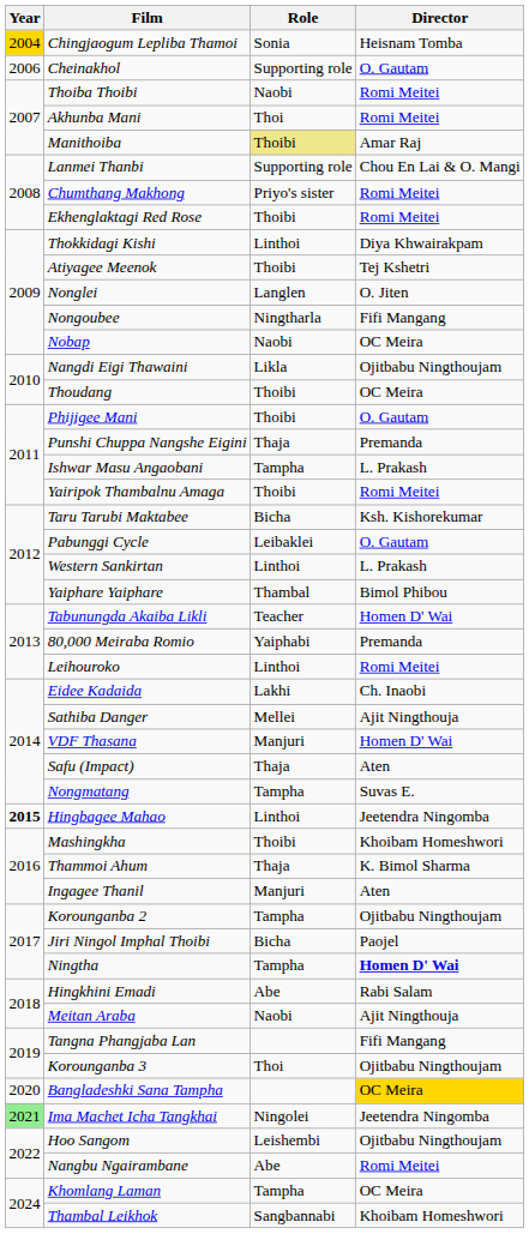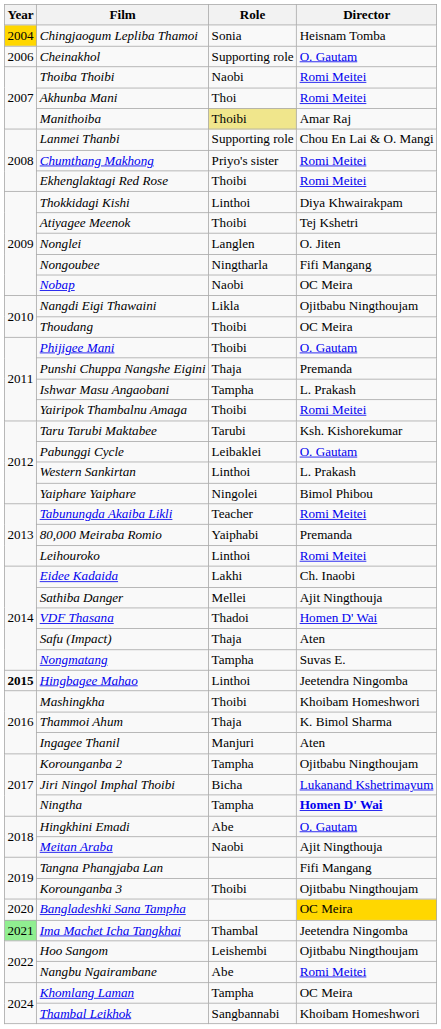Taru Tarubi Maktabee | Role: Bicha -> Tarubi
Yaiphare Yaiphare | Role: Thambal -> Ningolei
Tabunungda Akaiba Likli | Director: Homen D' Wai -> Romi Meitei
VDF Thasana | Role: Manjuri -> Thadoi
Jiri Ningol Imphal Thoibi | Director: Paojel -> Lukanand Kshetrimayum
Hingkhini Emadi | Director: Rabi Salam -> O. Gautam
Korounganba 3 | Role: Thoi -> Thoibi
Ima Machet Icha Tangkhai | Role: Ningolei -> Thambal
